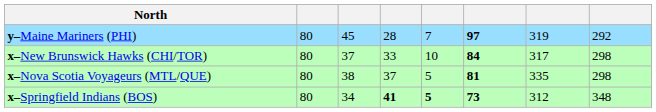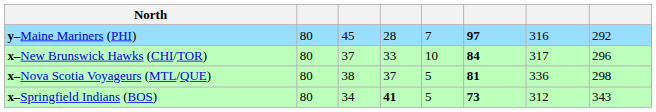y–Maine Mariners (PHI) | column 7: 319 -> 316
x–New Brunswick Hawks (CHI/TOR) | column 8: 298 -> 296
x–Nova Scotia Voyageurs (MTL/QUE) | column 7: 335 -> 336
x–Springfield Indians (BOS) | column 5: bold -> normal
x–Springfield Indians (BOS) | column 8: 348 -> 343
